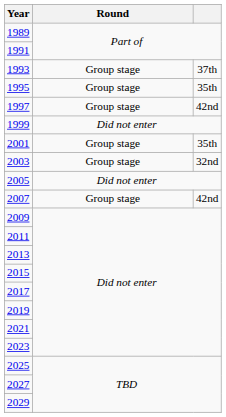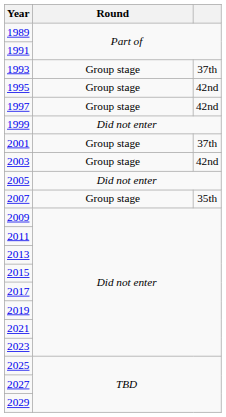1995 | column 3: 35th -> 42nd
2001 | column 3: 35th -> 37th
2003 | column 3: 32nd -> 42nd
2007 | column 3: 42nd -> 35th
